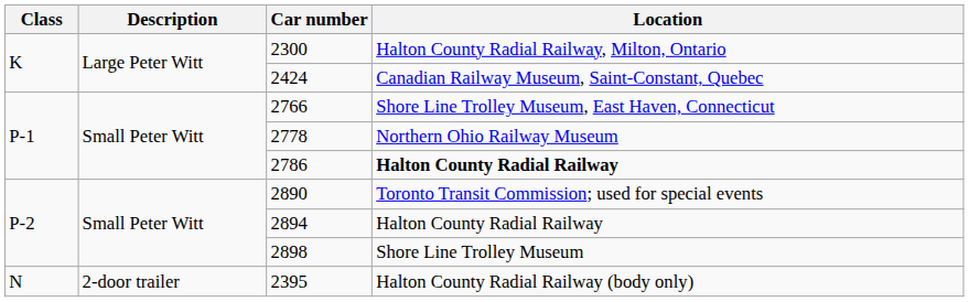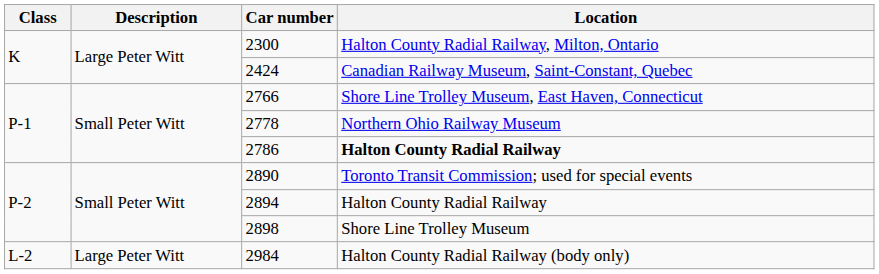+ row: L-2 | Large Peter Witt | 2984 | Halton County Radial Railway (body only)
- row: N | 2-door trailer | 2395 | Halton County Radial Railway (body only)
